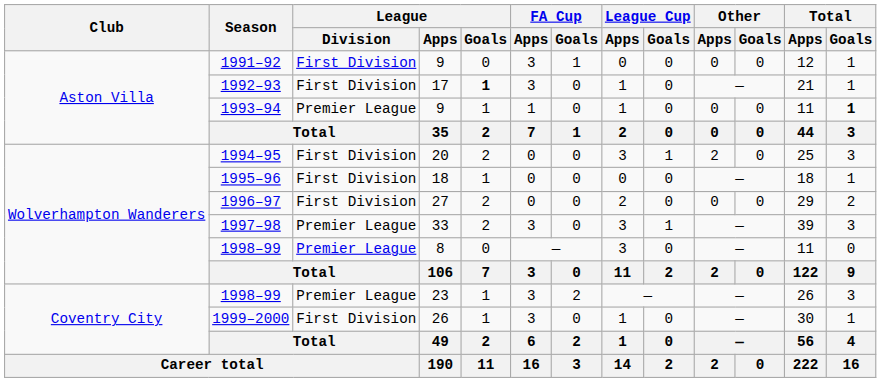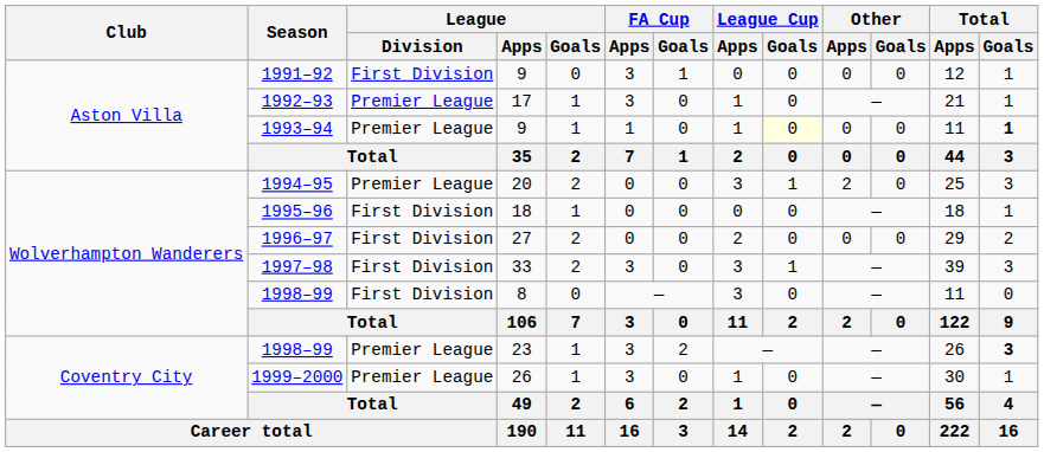1992–93 | League / Division: First Division -> Premier League
1992–93 | League / Goals: bold -> normal
1993–94 | League Cup / Goals: no background -> lightyellow background
1994–95 | League / Division: First Division -> Premier League
1997–98 | League / Division: Premier League -> First Division
1998–99 / 8 | League / Division: Premier League -> First Division
1998–99 / 23 | Total / Goals: normal -> bold
1999–2000 | League / Division: First Division -> Premier League
